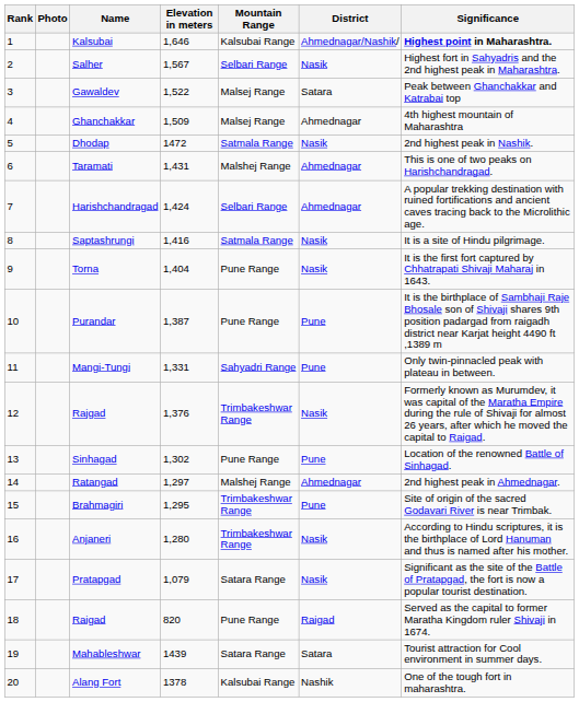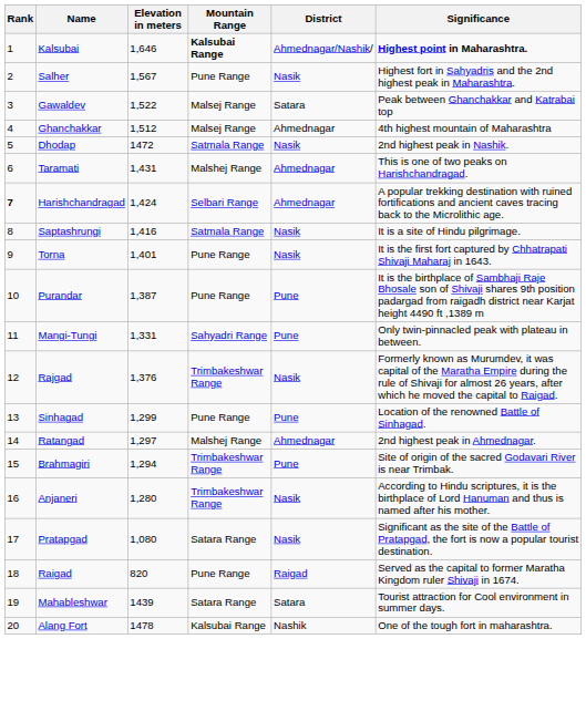- column: Photo
Kalsubai | Mountain Range: normal -> bold
Salher | Mountain Range: Selbari Range -> Pune Range
Ghanchakkar | Elevation in meters: 1,509 -> 1,512
Harishchandragad | Rank: normal -> bold
Torna | Elevation in meters: 1,404 -> 1,401
Sinhagad | Elevation in meters: 1,302 -> 1,299
Brahmagiri | Elevation in meters: 1,295 -> 1,294
Pratapgad | Elevation in meters: 1,079 -> 1,080
Alang Fort | Elevation in meters: 1378 -> 1478
